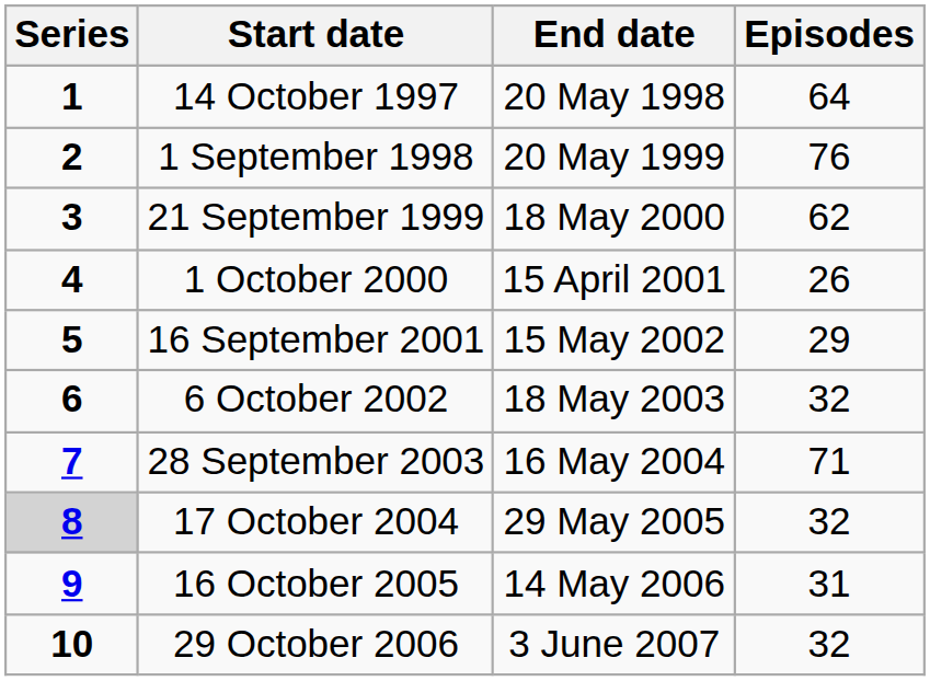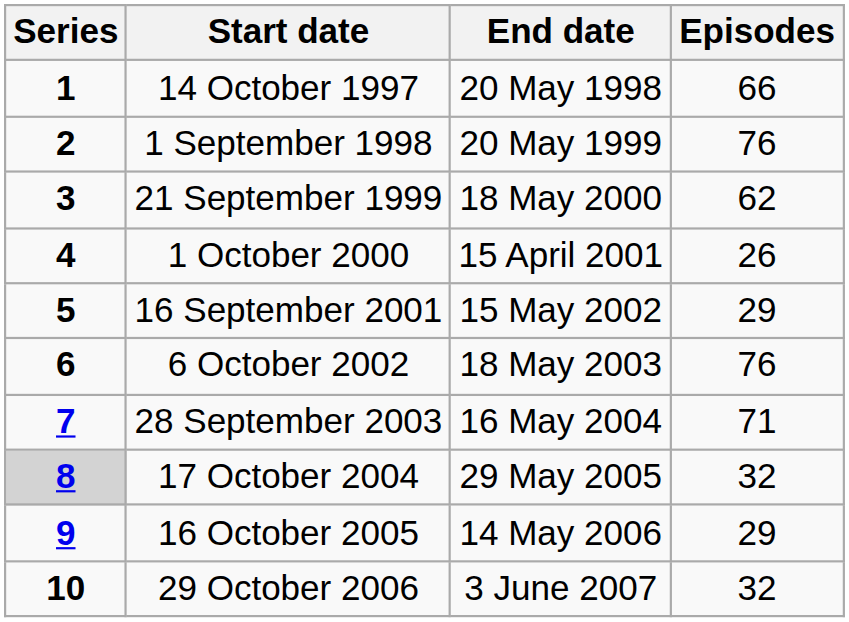14 October 1997 | Episodes: 64 -> 66
6 October 2002 | Episodes: 32 -> 76
16 October 2005 | Episodes: 31 -> 29
